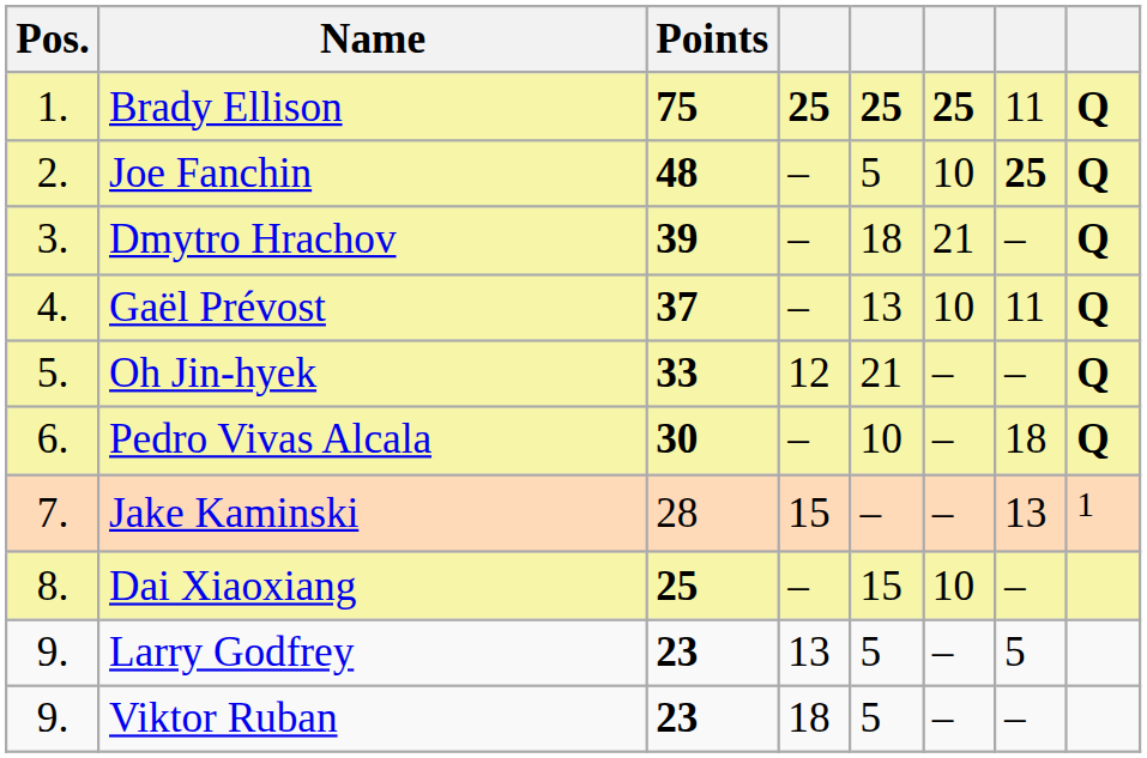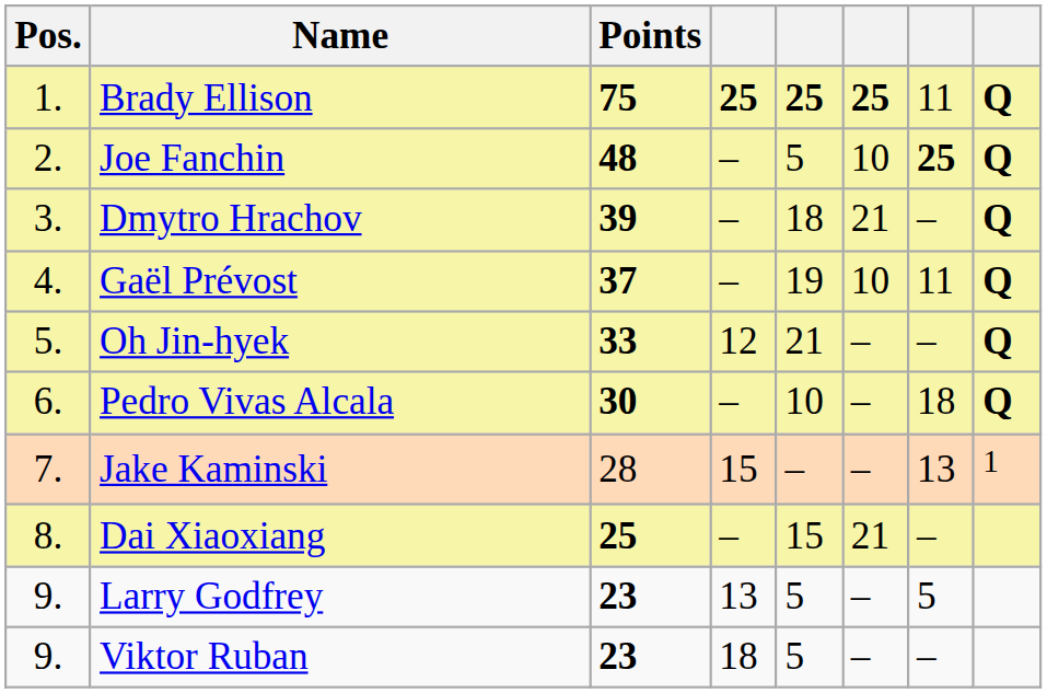Gaël Prévost | column 5: 13 -> 19
Dai Xiaoxiang | column 6: 10 -> 21
